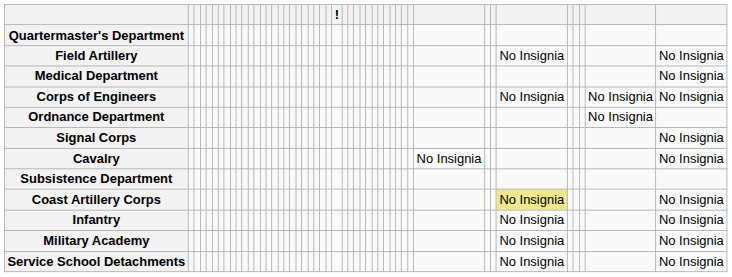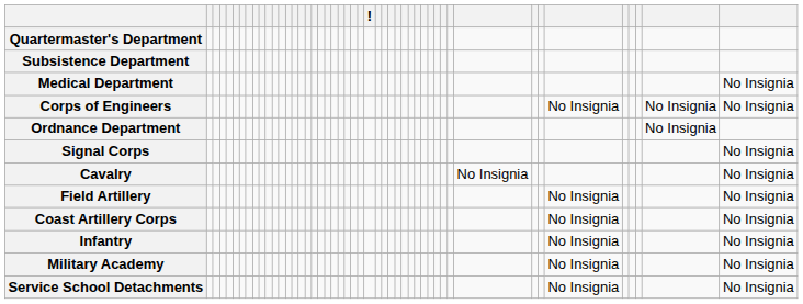rows swapped: Subsistence Department <-> Field Artillery
Coast Artillery Corps | column 42: khaki background -> no background
